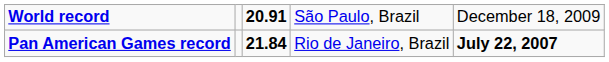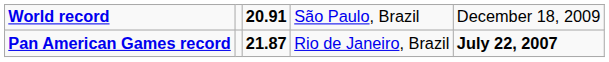Pan American Games record | column 3: 21.84 -> 21.87
